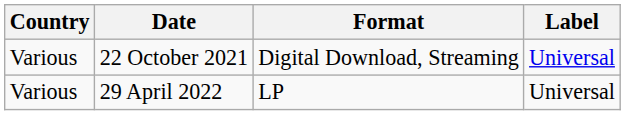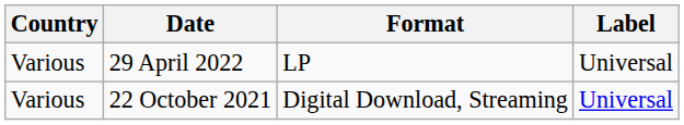rows swapped: 22 October 2021 <-> 29 April 2022
